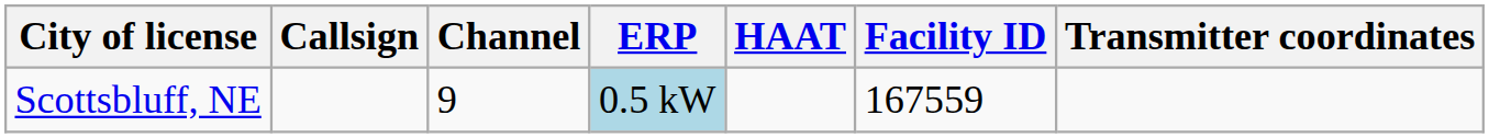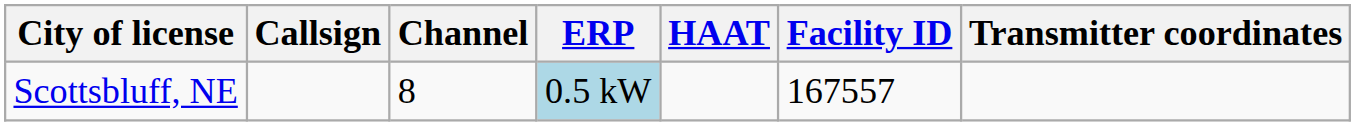Scottsbluff, NE | Channel: 9 -> 8
Scottsbluff, NE | Facility ID: 167559 -> 167557
